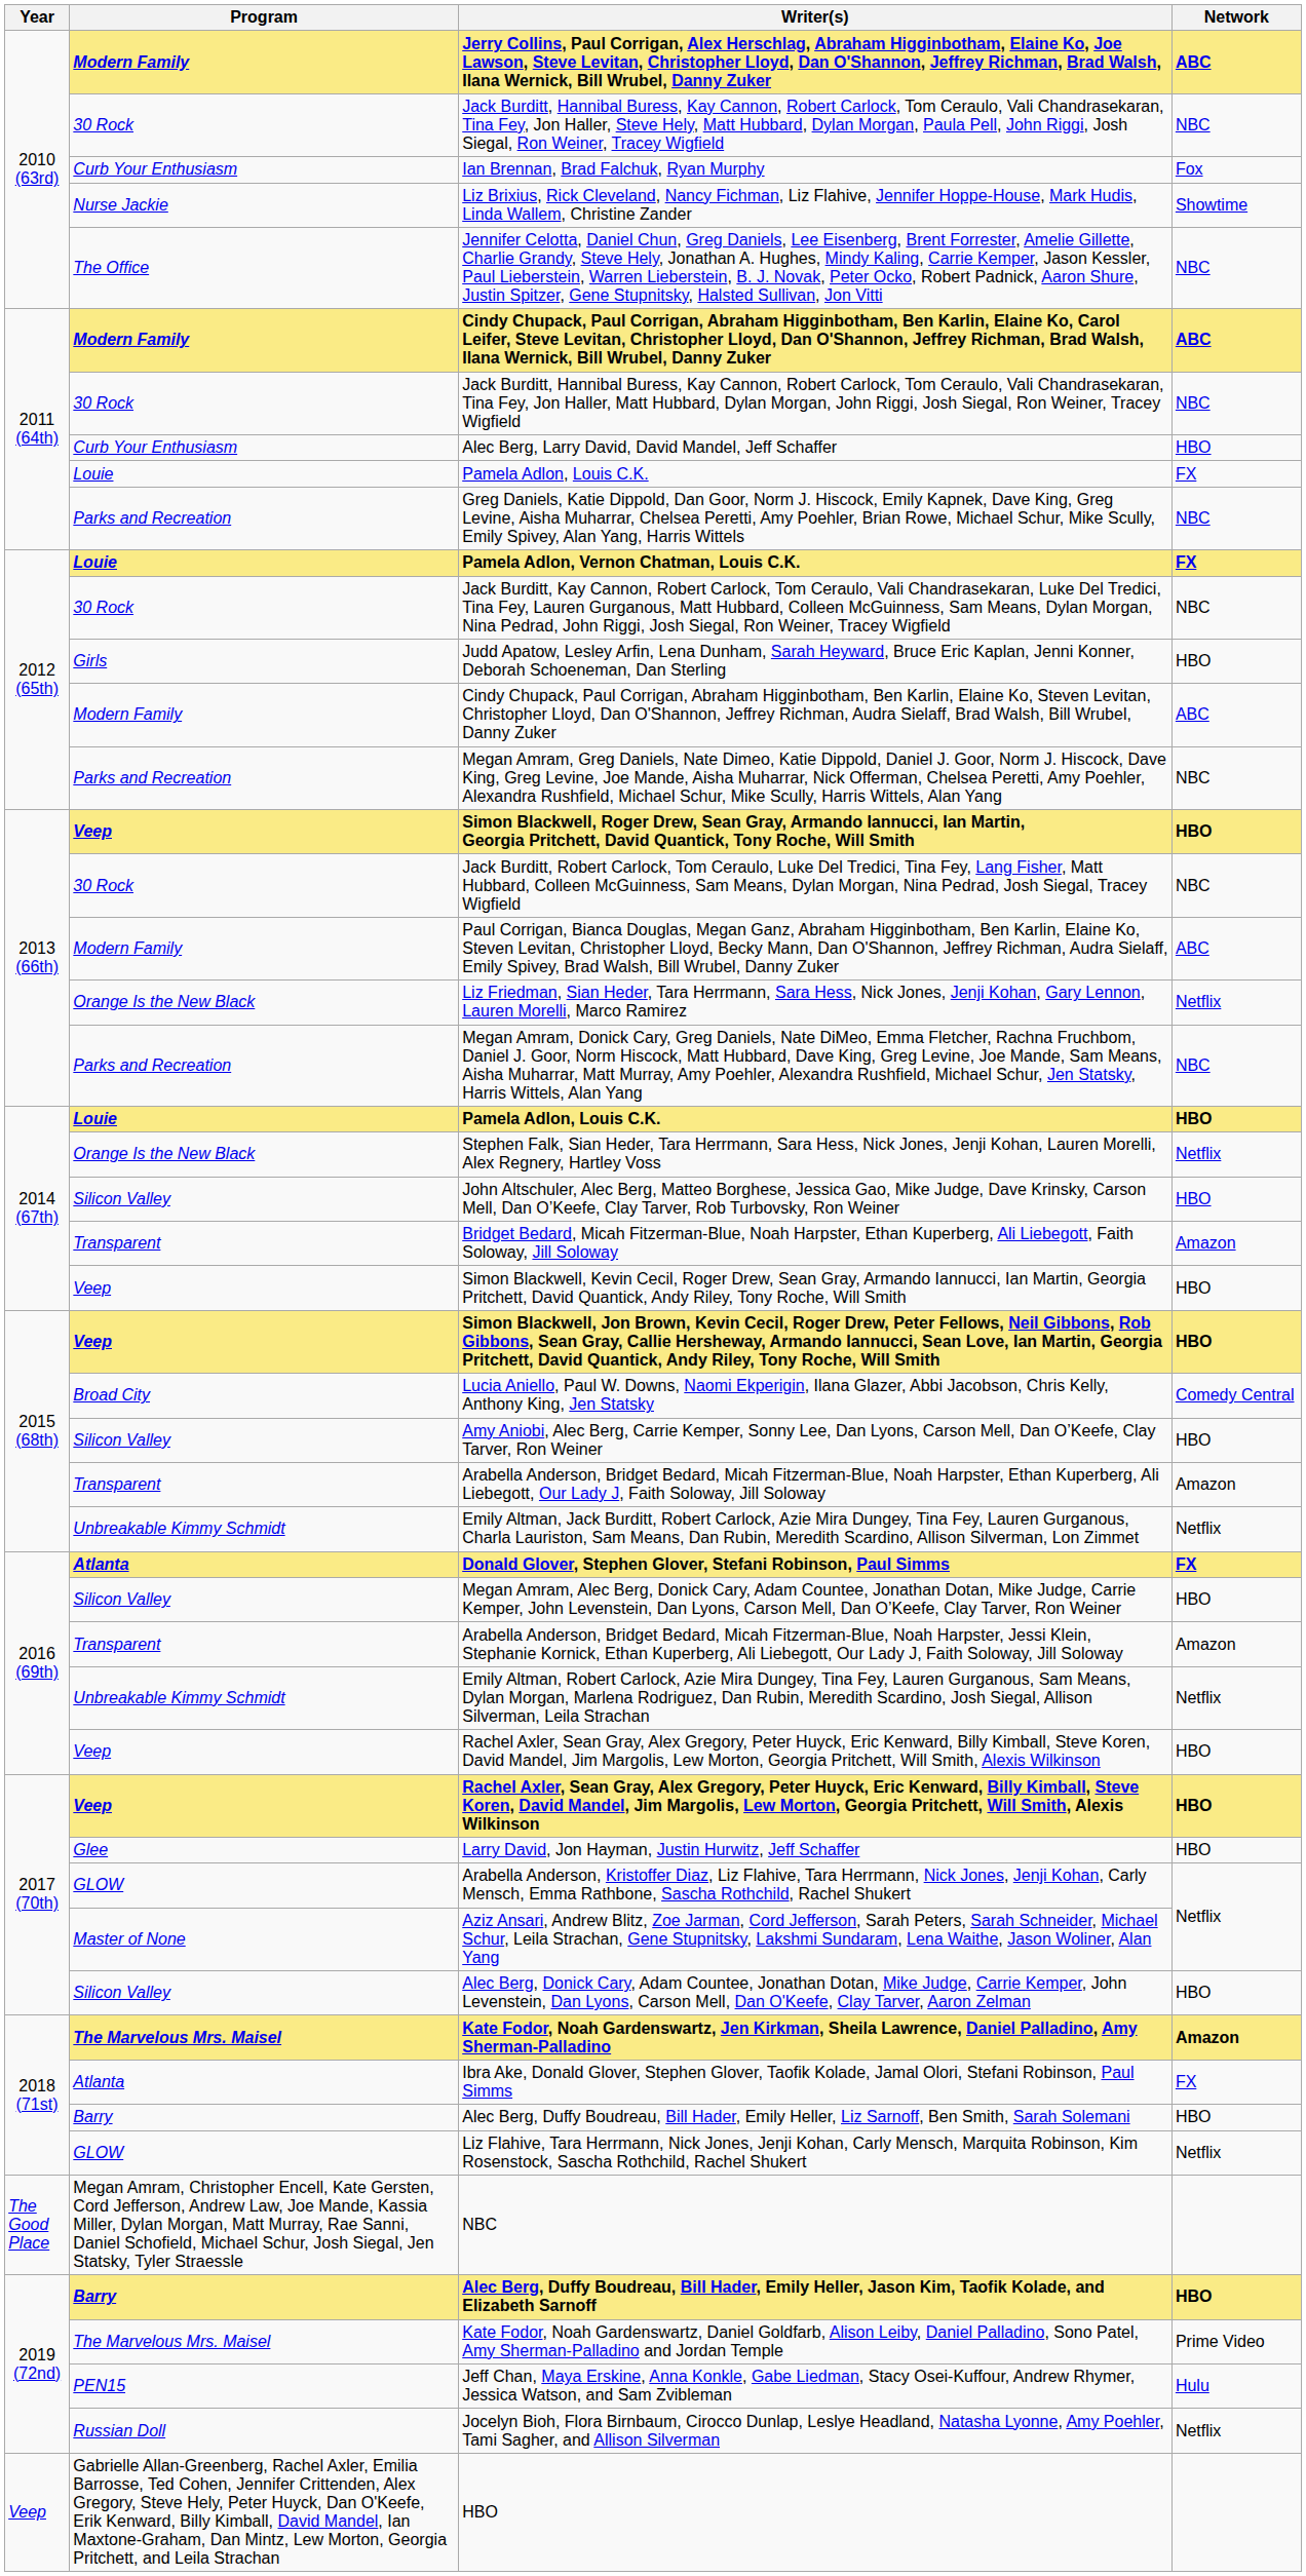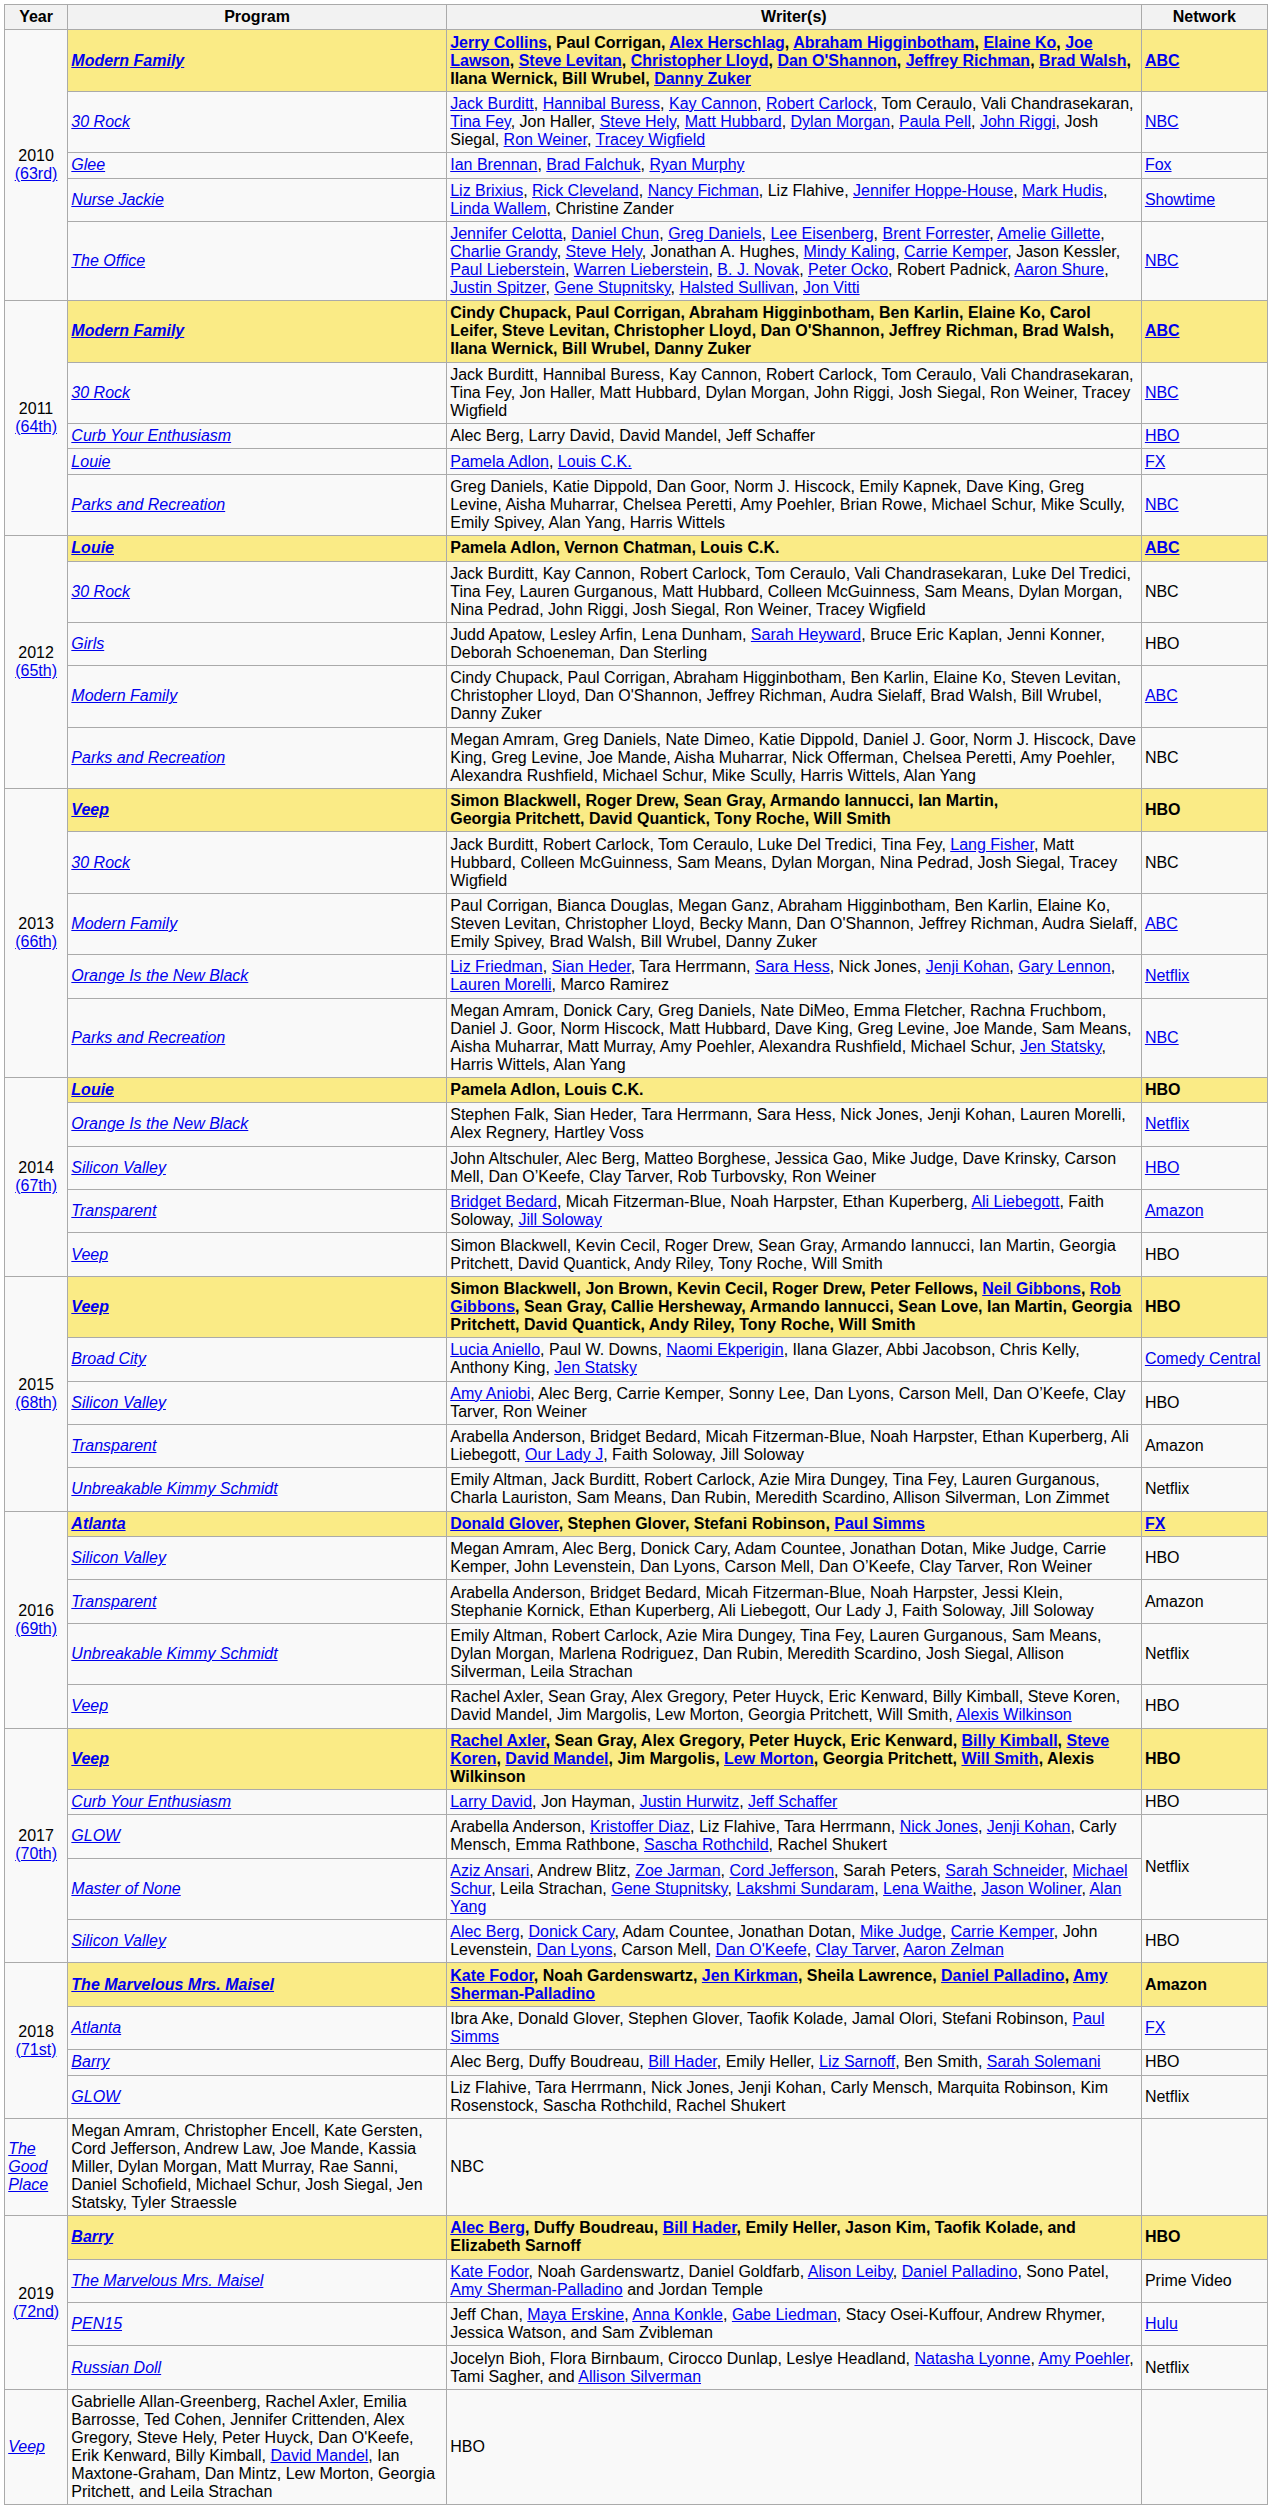Ian Brennan, Brad Falchuk, Ryan Murphy | Program: Curb Your Enthusiasm -> Glee
Pamela Adlon, Vernon Chatman, Louis C.K. | Network: FX -> ABC
Larry David, Jon Hayman, Justin Hurwitz, Jeff Schaffer | Program: Glee -> Curb Your Enthusiasm
